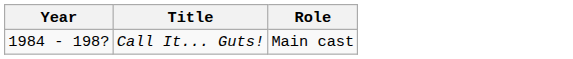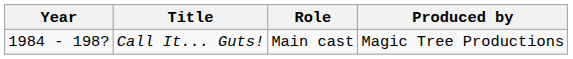+ column: Produced by | Magic Tree Productions
